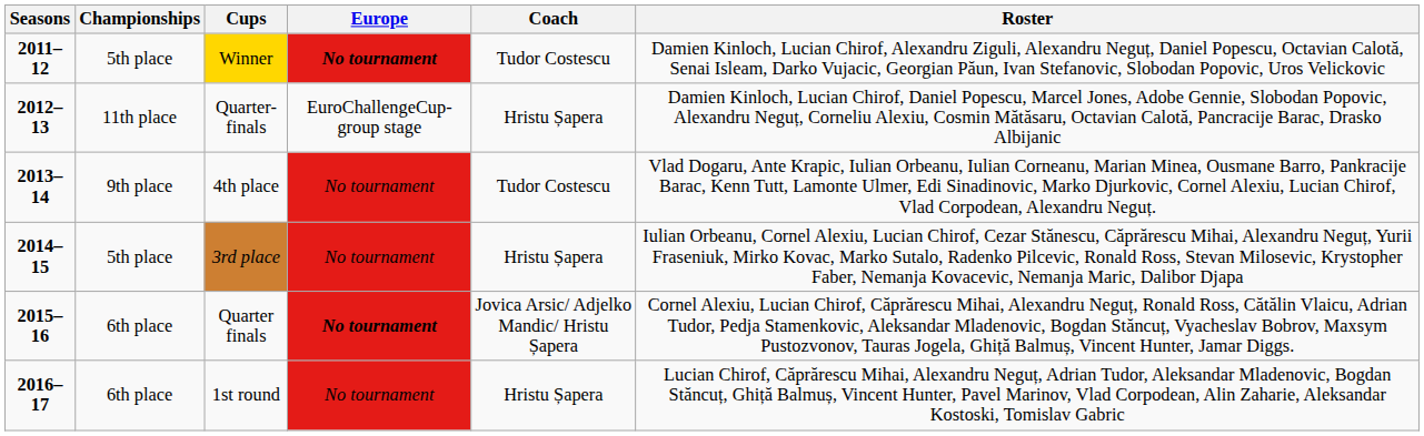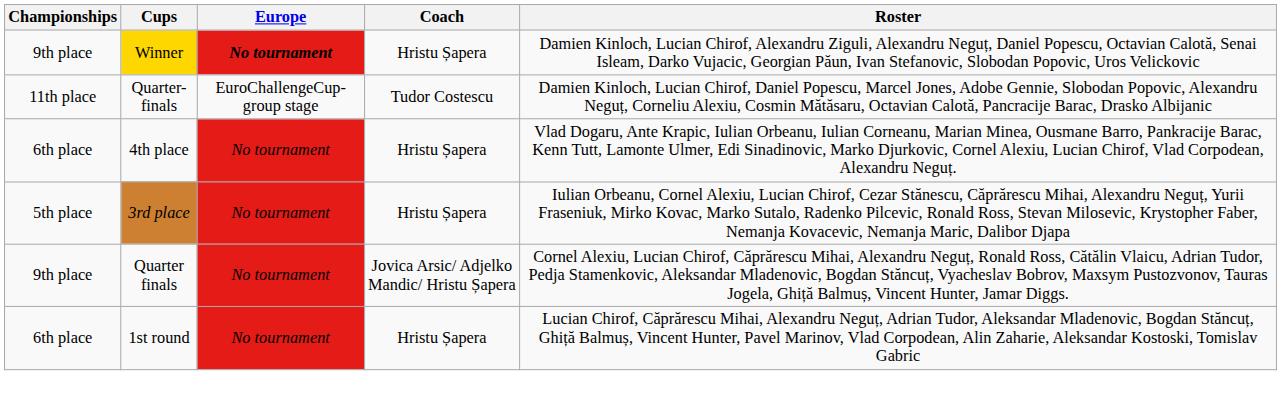- column: Seasons | 2011–12 | 2012–13 | 2013–14 | 2014–15 | 2015–16 | 2016–17
Winner | Championships: 5th place -> 9th place
Winner | Coach: Tudor Costescu -> Hristu Șapera
Quarter-finals | Coach: Hristu Șapera -> Tudor Costescu
4th place | Championships: 9th place -> 6th place
4th place | Coach: Tudor Costescu -> Hristu Șapera
Quarter finals | Championships: 6th place -> 9th place
Quarter finals | Europe: bold -> normal
